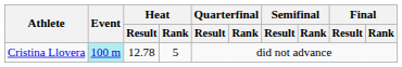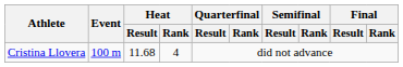Cristina Llovera | Event: paleturquoise background -> no background
Cristina Llovera | Heat / Result: 12.78 -> 11.68
Cristina Llovera | Heat / Rank: 5 -> 4
